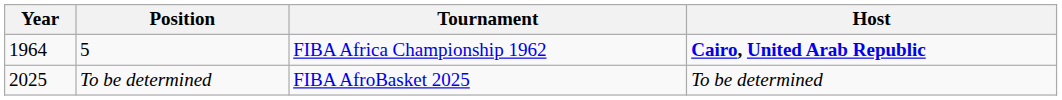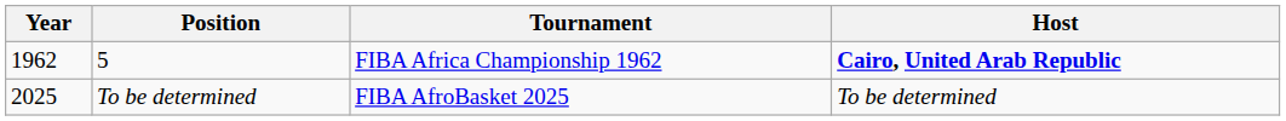5 | Year: 1964 -> 1962
